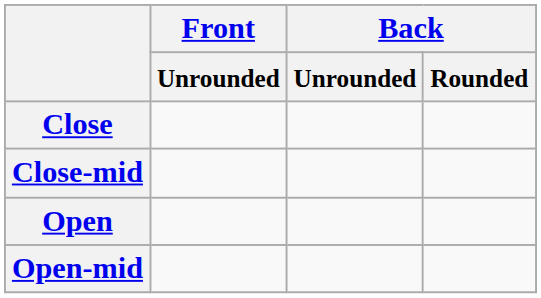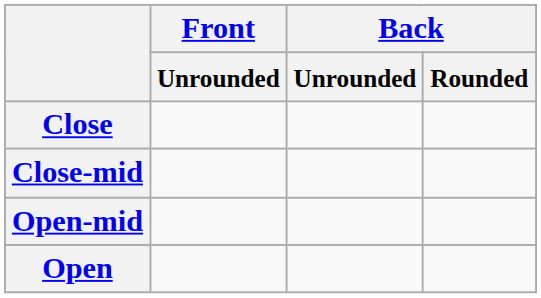rows swapped: Open-mid <-> Open
